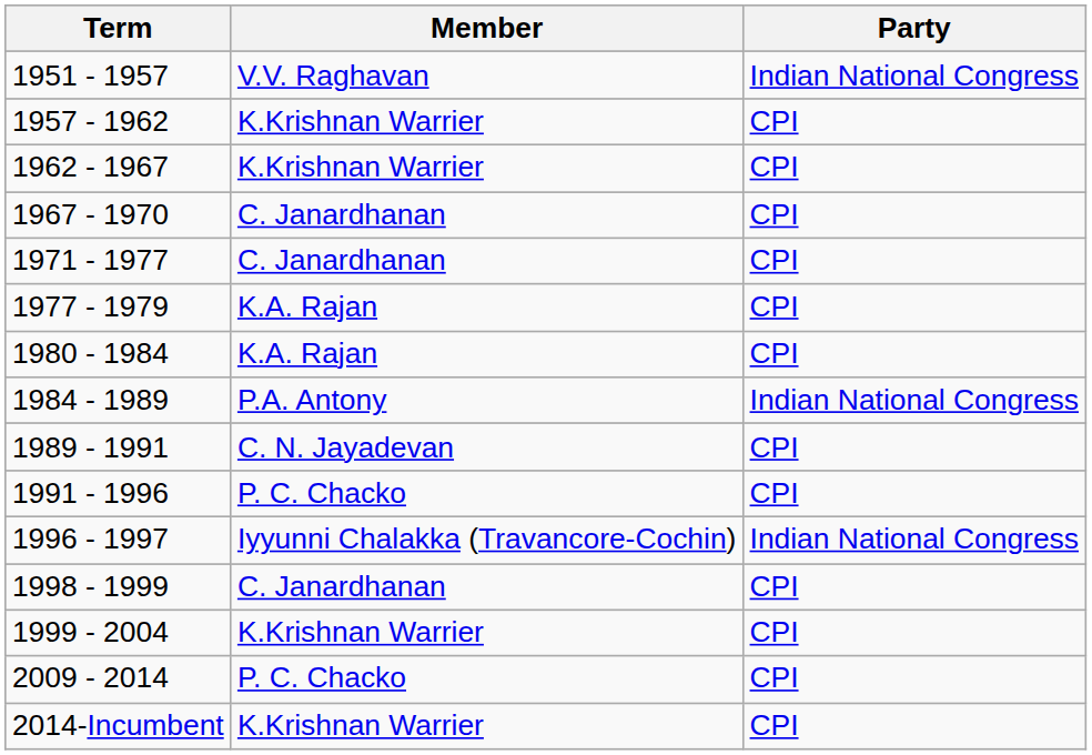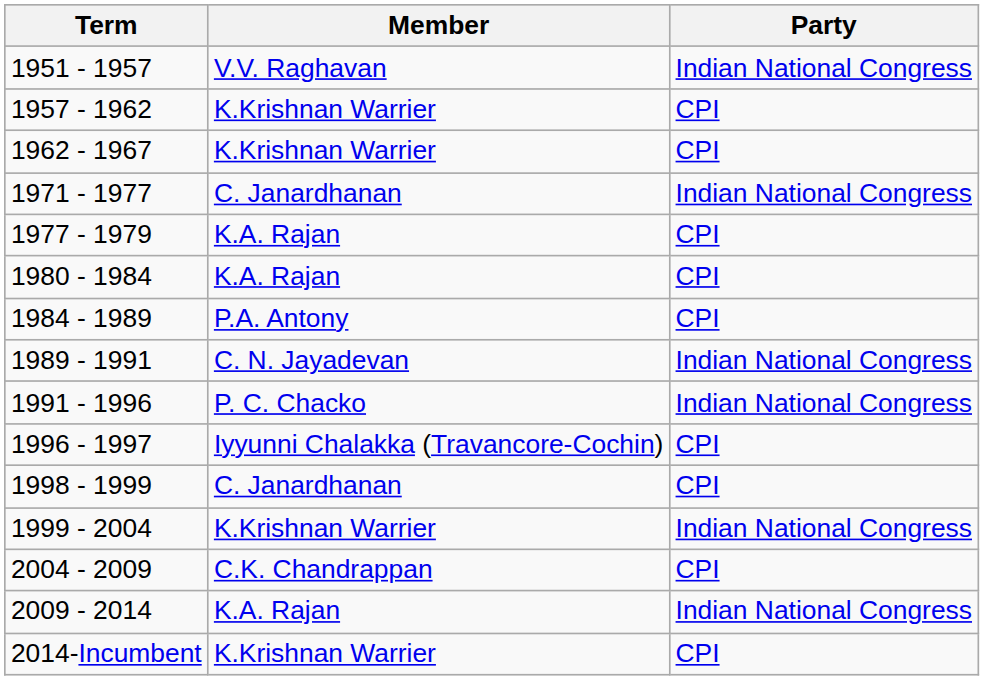- row: 1967 - 1970 | C. Janardhanan | CPI
1971 - 1977 | Party: CPI -> Indian National Congress
1984 - 1989 | Party: Indian National Congress -> CPI
1989 - 1991 | Party: CPI -> Indian National Congress
1991 - 1996 | Party: CPI -> Indian National Congress
1996 - 1997 | Party: Indian National Congress -> CPI
1999 - 2004 | Party: CPI -> Indian National Congress
+ row: 2004 - 2009 | C.K. Chandrappan | CPI
2009 - 2014 | Member: P. C. Chacko -> K.A. Rajan
2009 - 2014 | Party: CPI -> Indian National Congress
